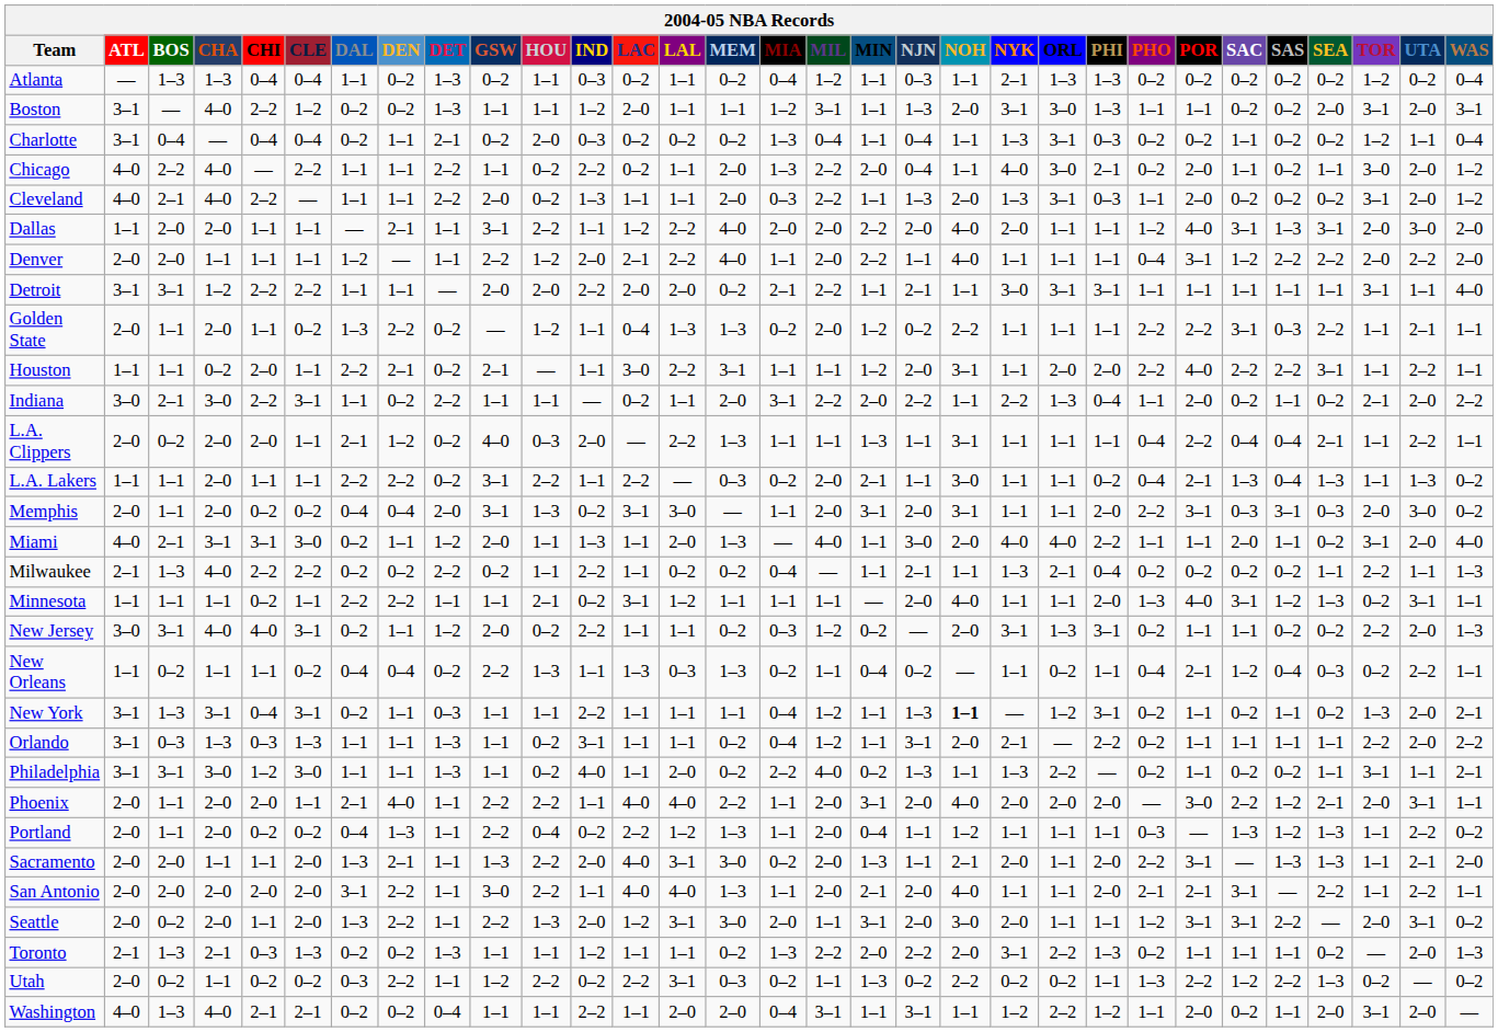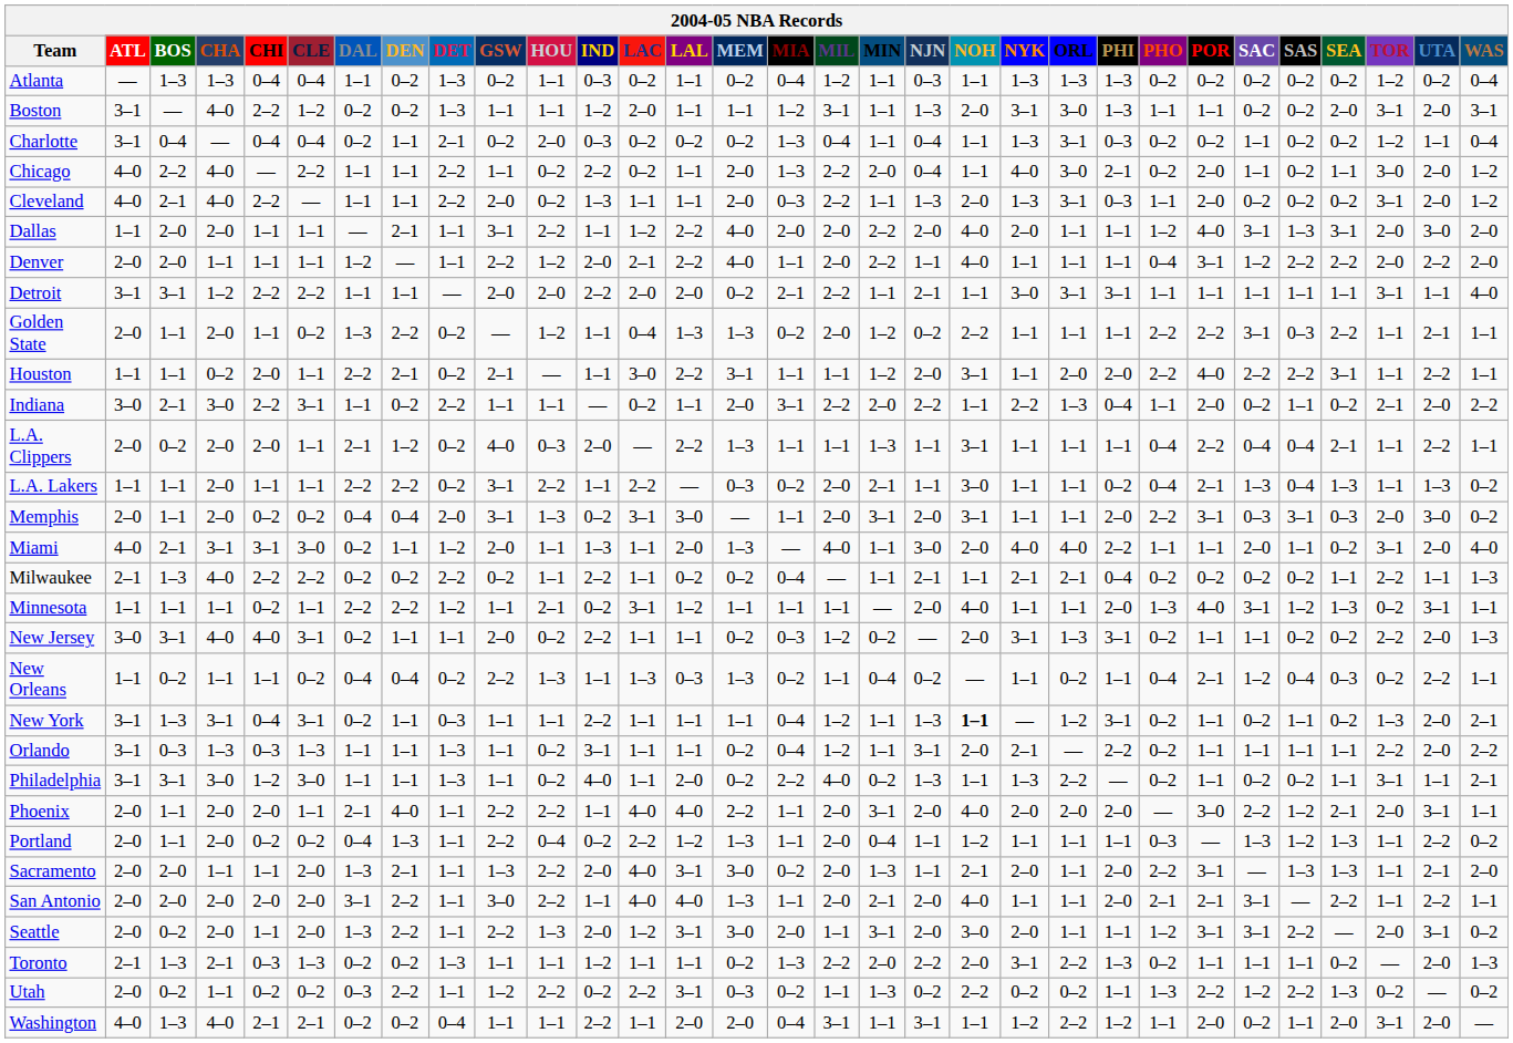Atlanta | NYK: 2–1 -> 1–3
Milwaukee | NYK: 1–3 -> 2–1
Minnesota | DET: 1–1 -> 1–2
New Jersey | DET: 1–2 -> 1–1
